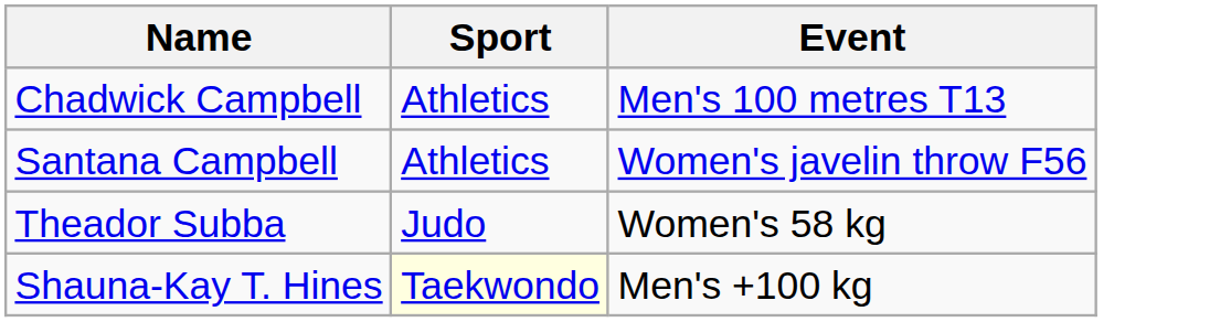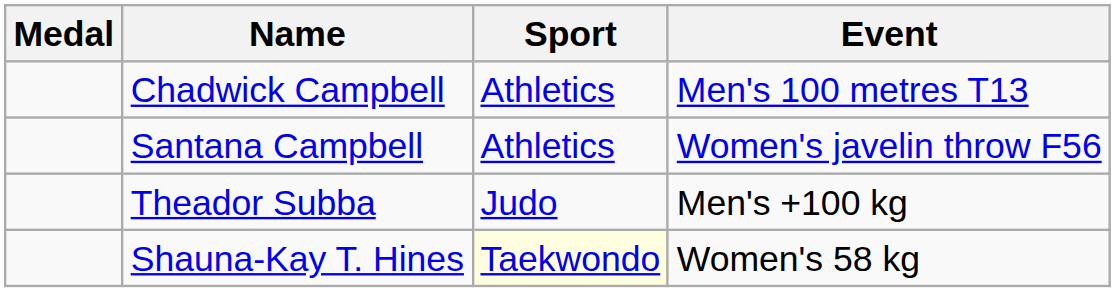+ column: Medal
Theador Subba | Event: Women's 58 kg -> Men's +100 kg
Shauna-Kay T. Hines | Event: Men's +100 kg -> Women's 58 kg
